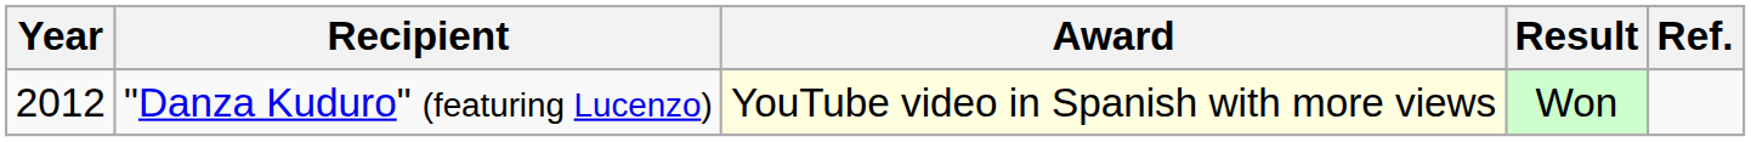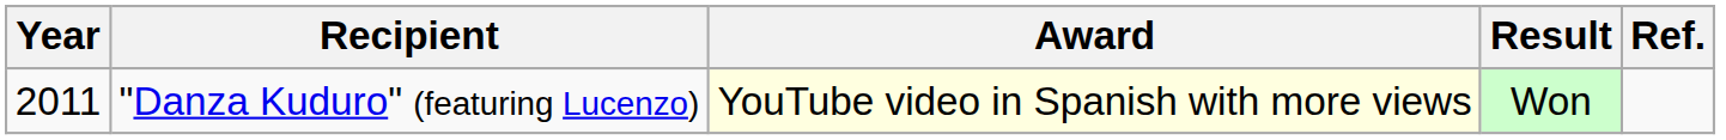"Danza Kuduro" (featuring Lucenzo) | Year: 2012 -> 2011
